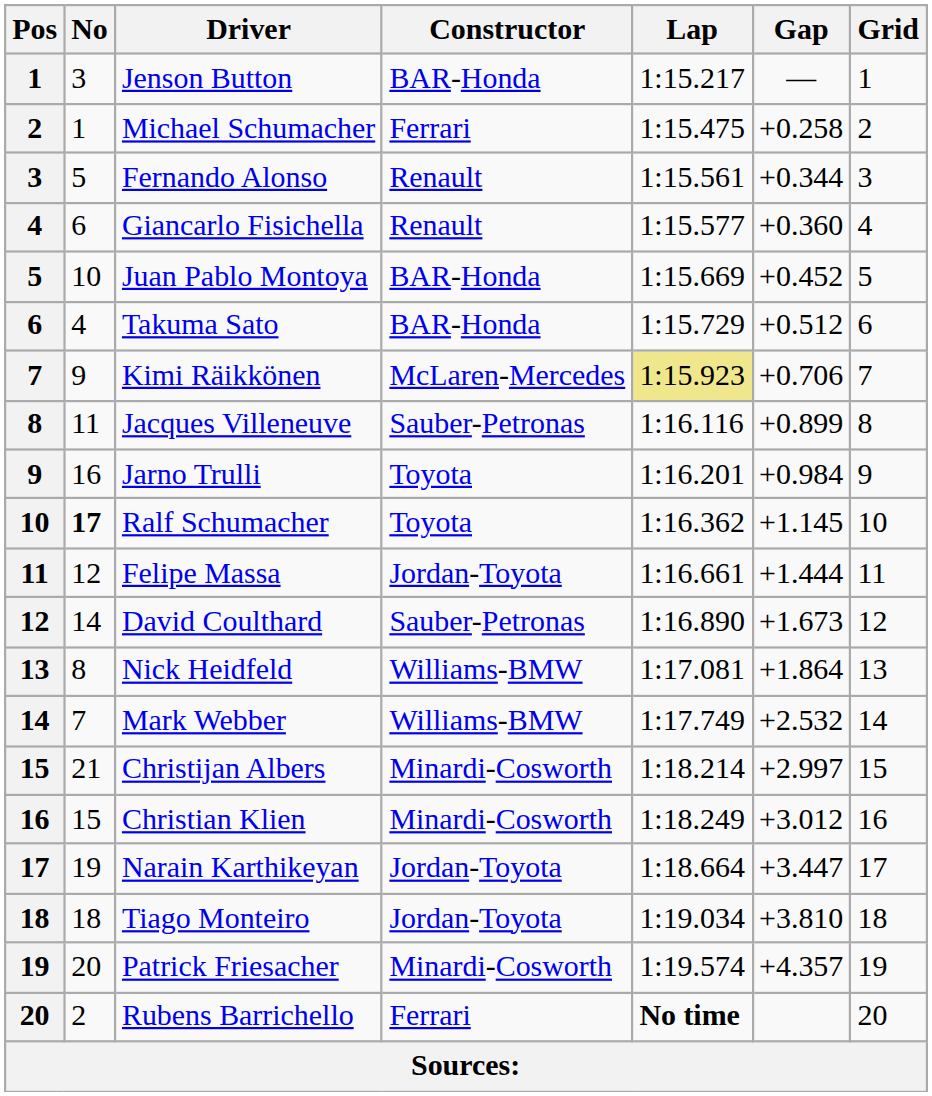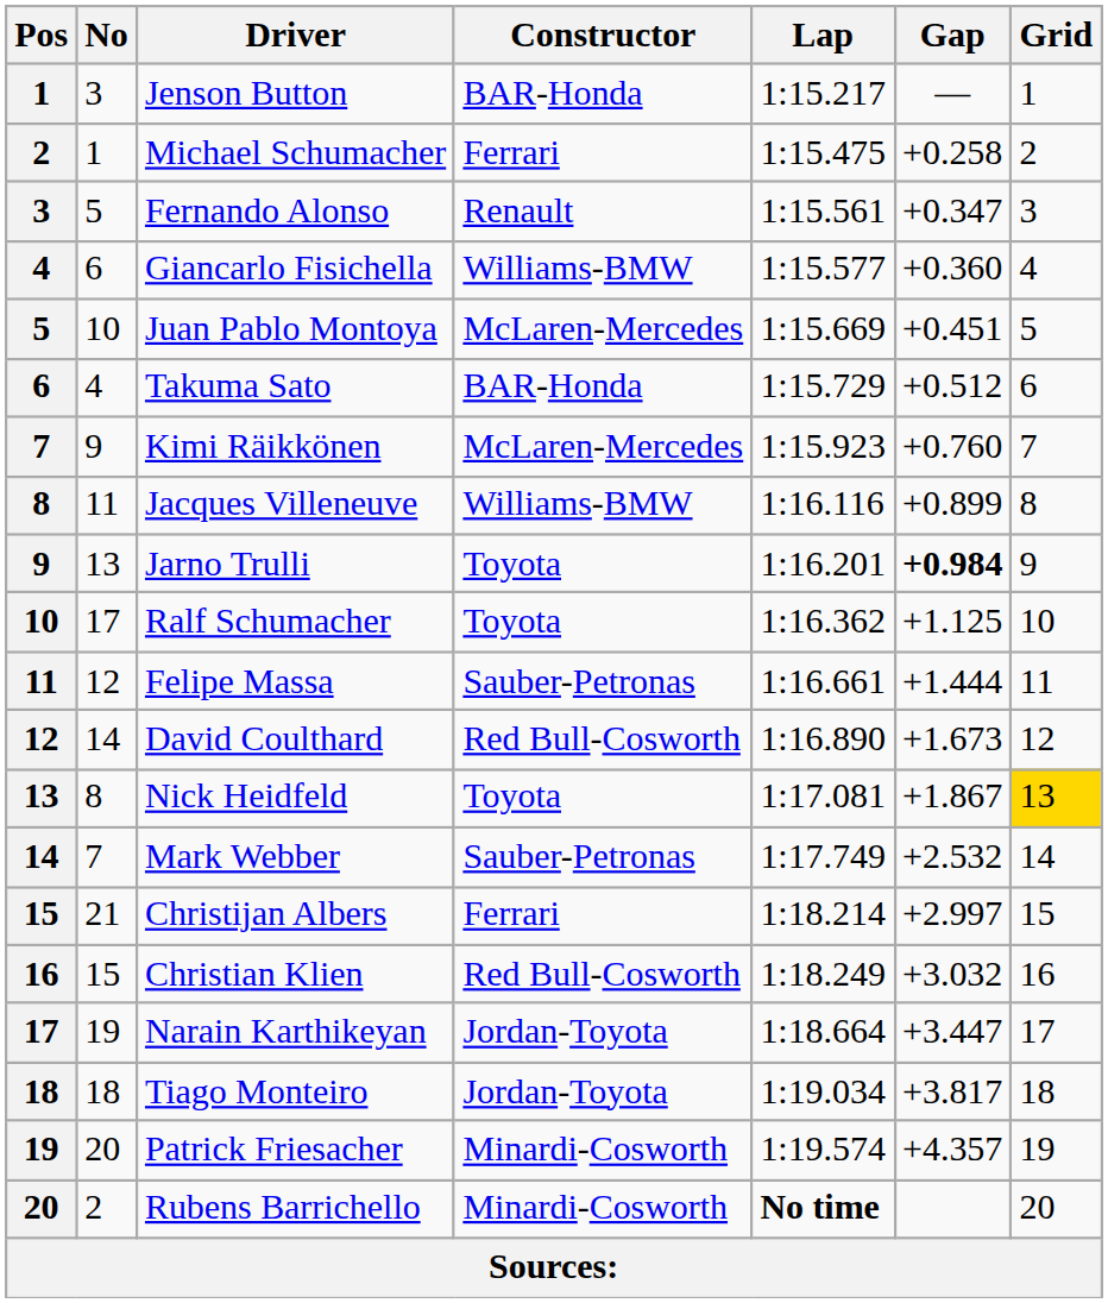Fernando Alonso | Gap: +0.344 -> +0.347
Giancarlo Fisichella | Constructor: Renault -> Williams-BMW
Juan Pablo Montoya | Constructor: BAR-Honda -> McLaren-Mercedes
Juan Pablo Montoya | Gap: +0.452 -> +0.451
Kimi Räikkönen | Lap: khaki background -> no background
Kimi Räikkönen | Gap: +0.706 -> +0.760
Jacques Villeneuve | Constructor: Sauber-Petronas -> Williams-BMW
Jarno Trulli | No: 16 -> 13
Jarno Trulli | Gap: normal -> bold
Ralf Schumacher | No: bold -> normal
Ralf Schumacher | Gap: +1.145 -> +1.125
Felipe Massa | Constructor: Jordan-Toyota -> Sauber-Petronas
David Coulthard | Constructor: Sauber-Petronas -> Red Bull-Cosworth
Nick Heidfeld | Constructor: Williams-BMW -> Toyota
Nick Heidfeld | Gap: +1.864 -> +1.867
Nick Heidfeld | Grid: no background -> gold background
Mark Webber | Constructor: Williams-BMW -> Sauber-Petronas
Christijan Albers | Constructor: Minardi-Cosworth -> Ferrari
Christian Klien | Constructor: Minardi-Cosworth -> Red Bull-Cosworth
Christian Klien | Gap: +3.012 -> +3.032
Tiago Monteiro | Gap: +3.810 -> +3.817
Rubens Barrichello | Constructor: Ferrari -> Minardi-Cosworth
